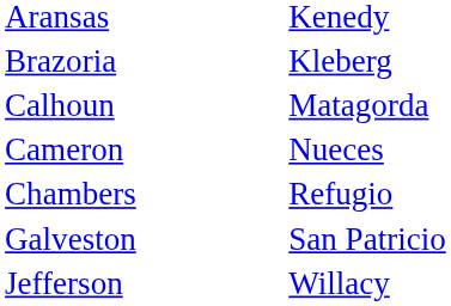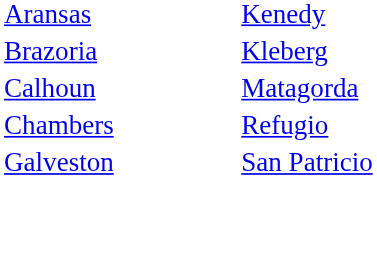- row: Cameron | Nueces
- row: Jefferson | Willacy
